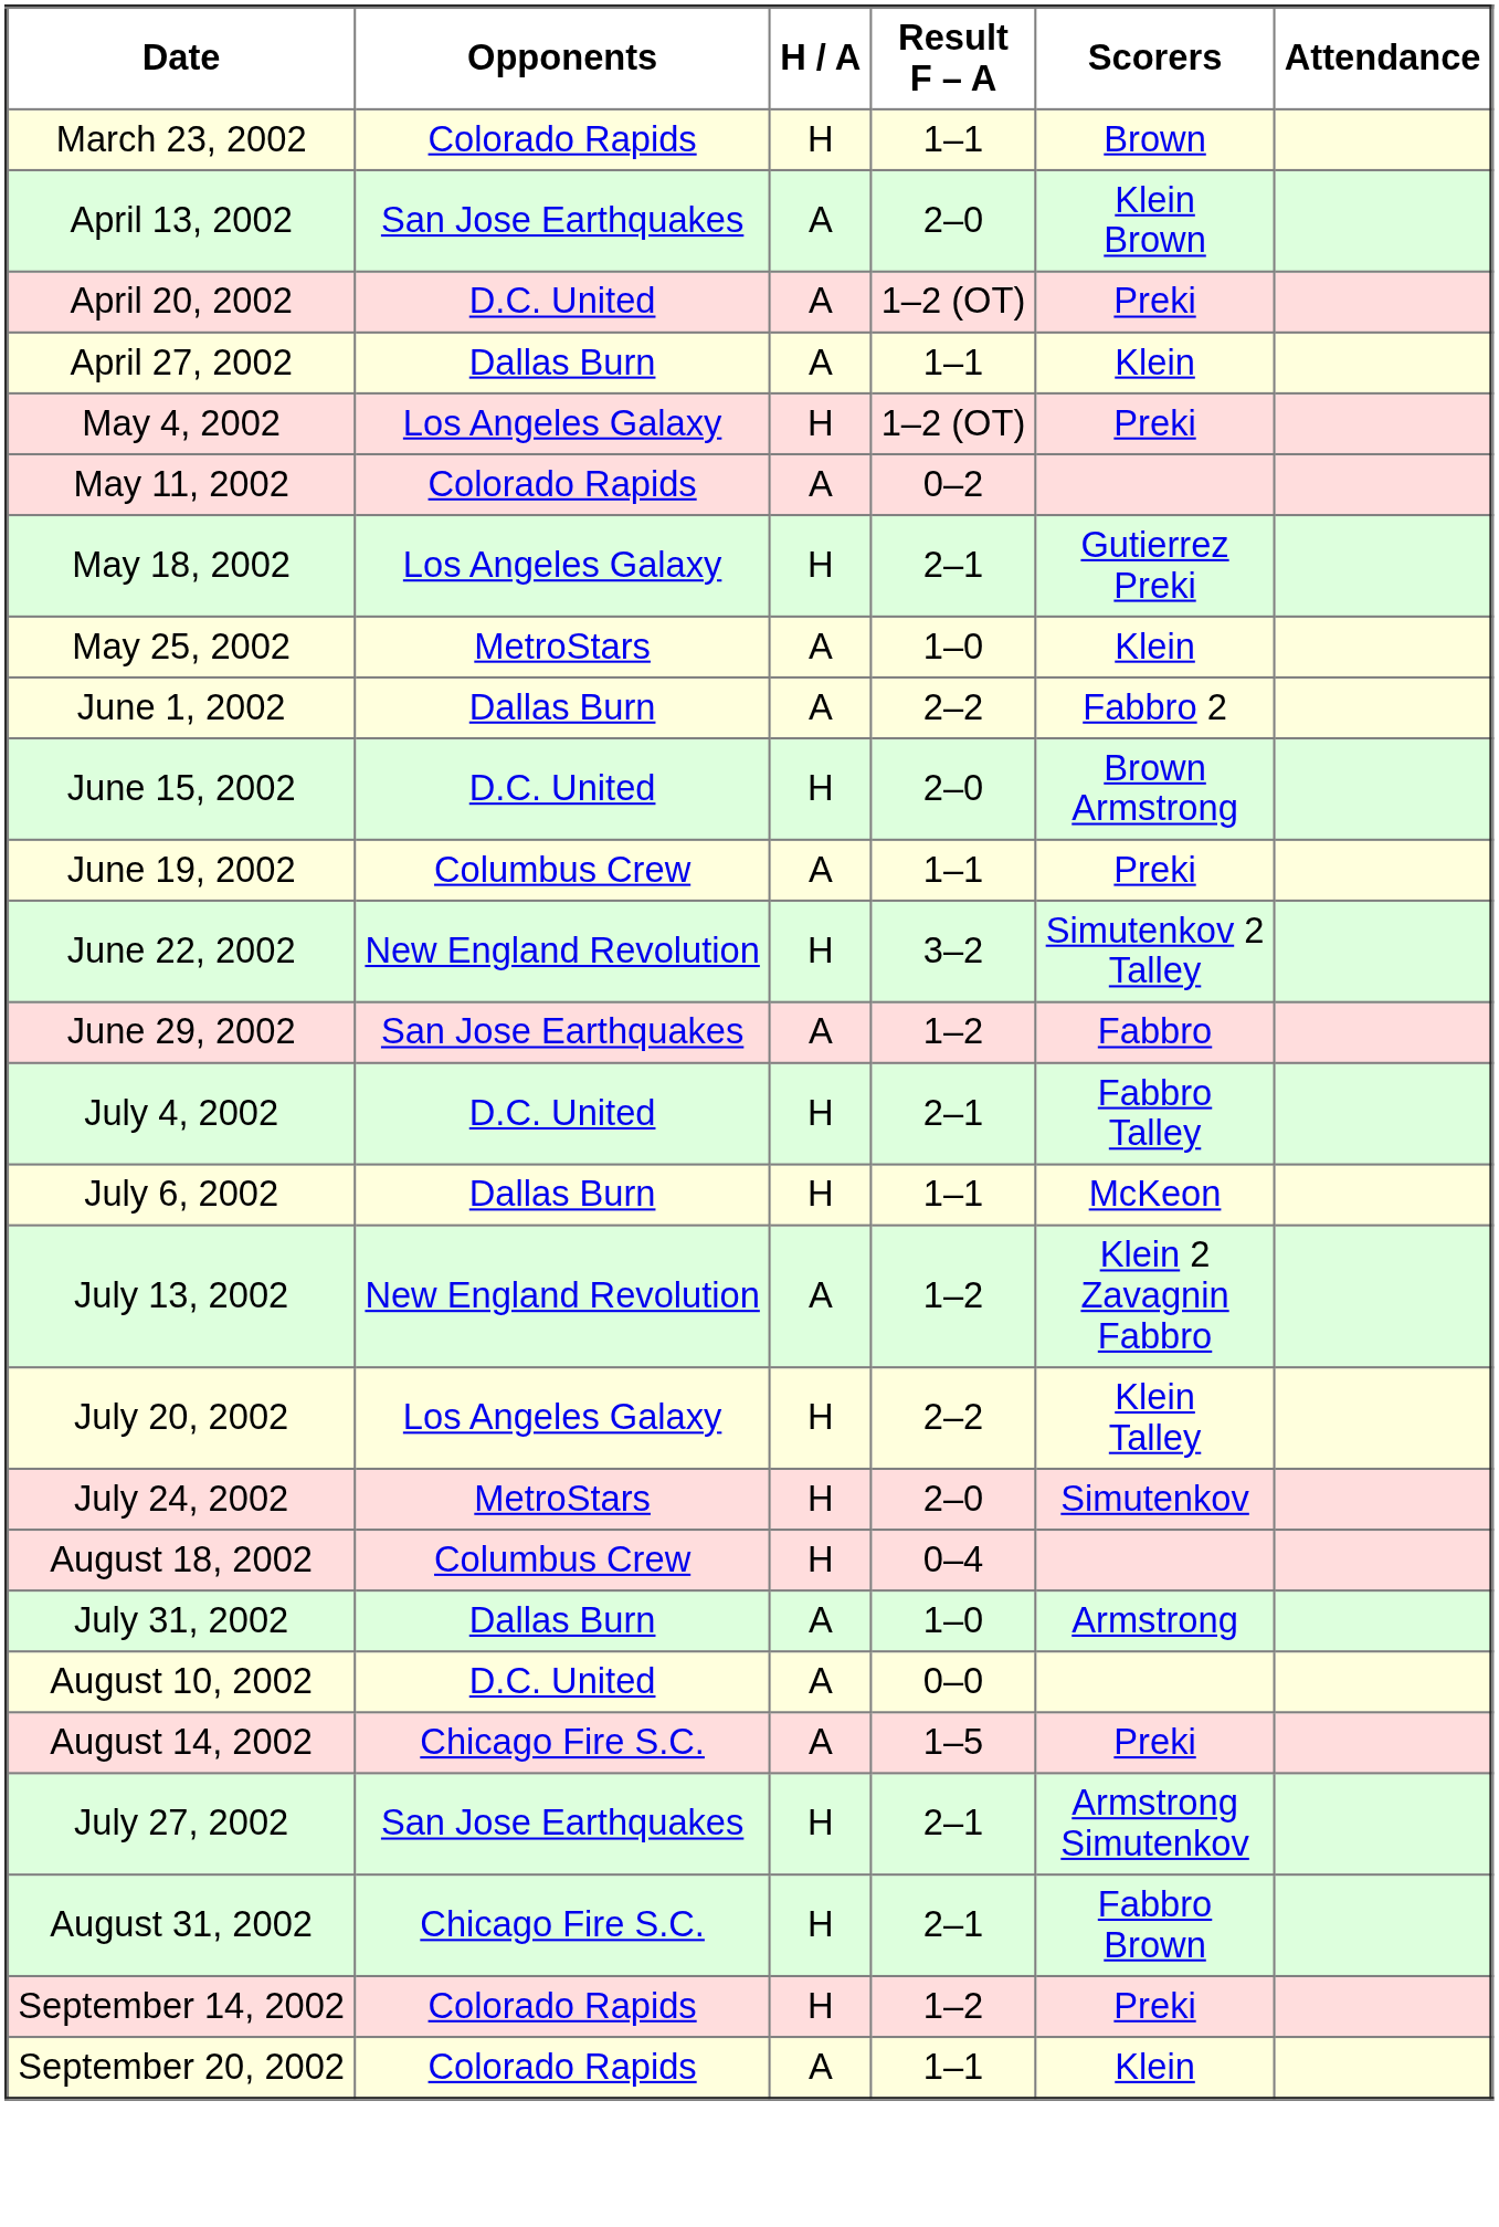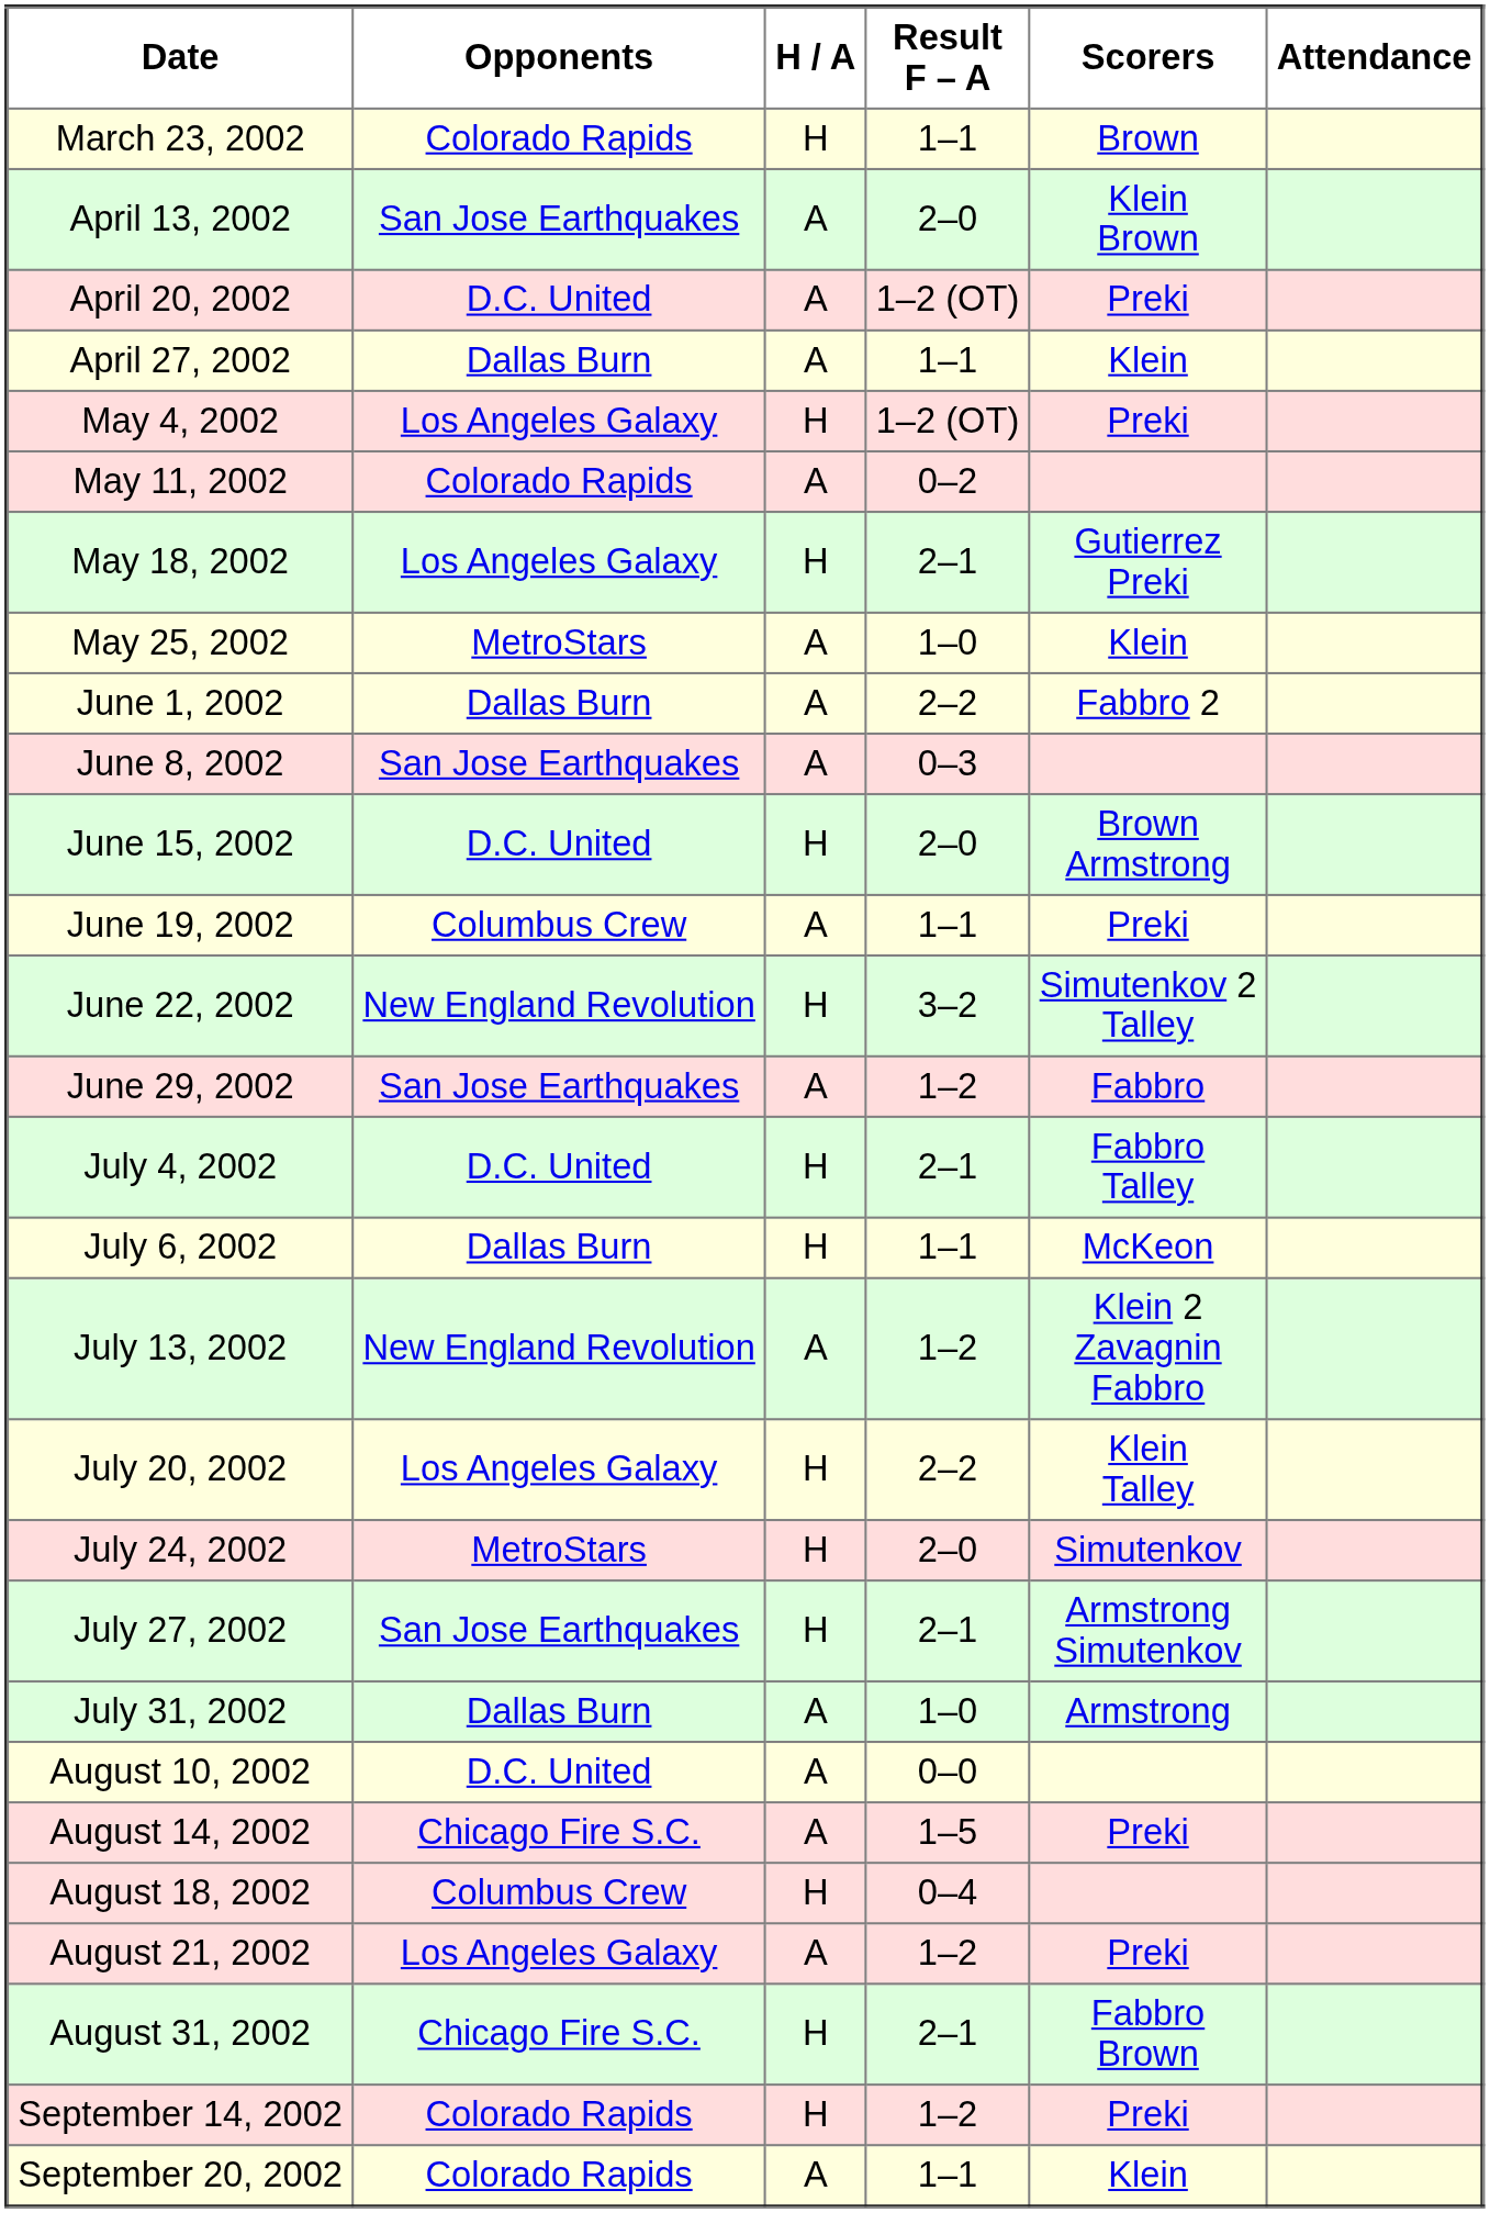+ row: June 8, 2002 | San Jose Earthquakes | A | 0–3
rows swapped: July 27, 2002 <-> August 18, 2002
+ row: August 21, 2002 | Los Angeles Galaxy | A | 1–2 | Preki
